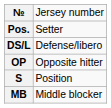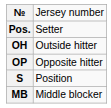- row: DS/L | Defense/libero
+ row: OH | Outside hitter
